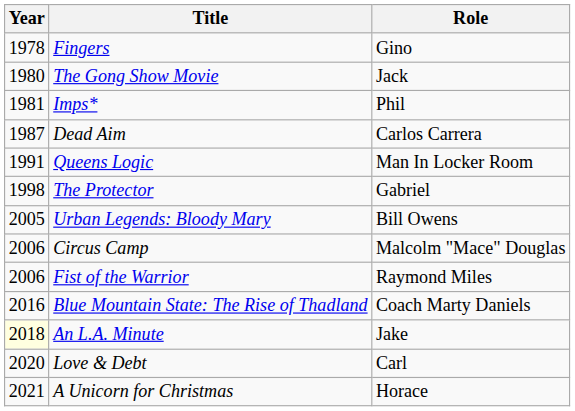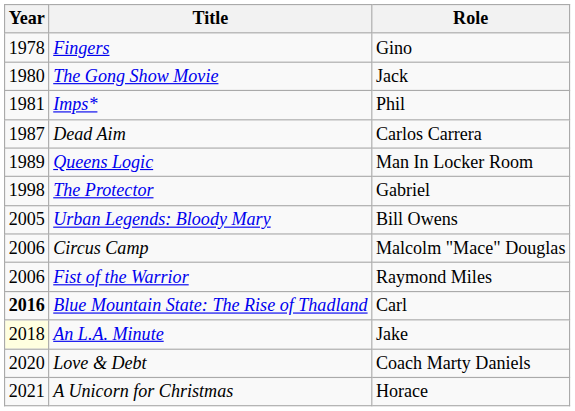Queens Logic | Year: 1991 -> 1989
Blue Mountain State: The Rise of Thadland | Year: normal -> bold
Blue Mountain State: The Rise of Thadland | Role: Coach Marty Daniels -> Carl
Love & Debt | Role: Carl -> Coach Marty Daniels
